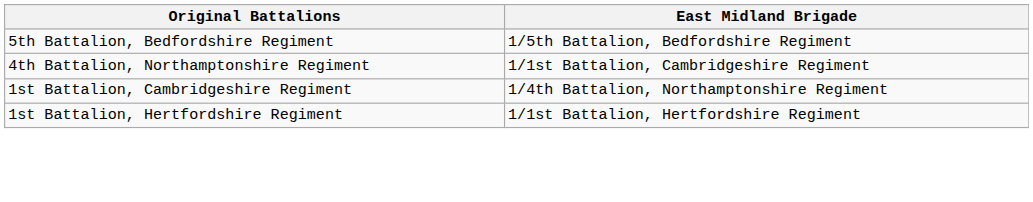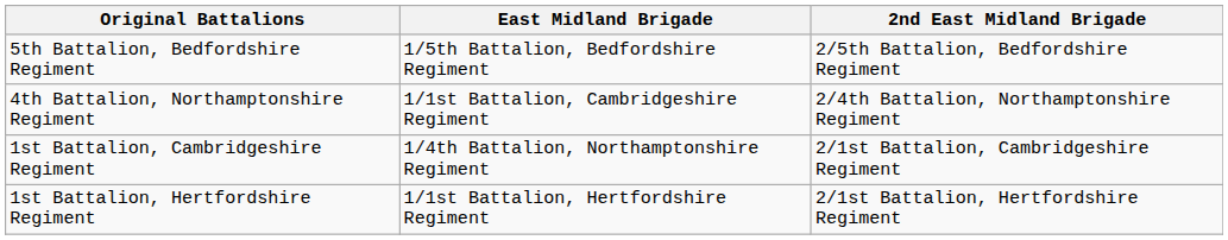+ column: 2nd East Midland Brigade | 2/5th Battalion, Bedfordshire Regiment | 2/4th Battalion, Northamptonshire Regiment | 2/1st Battalion, Cambridgeshire Regiment | 2/1st Battalion, Hertfordshire Regiment
